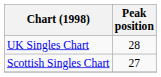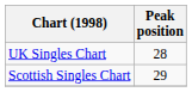Scottish Singles Chart | Peak position: 27 -> 29
